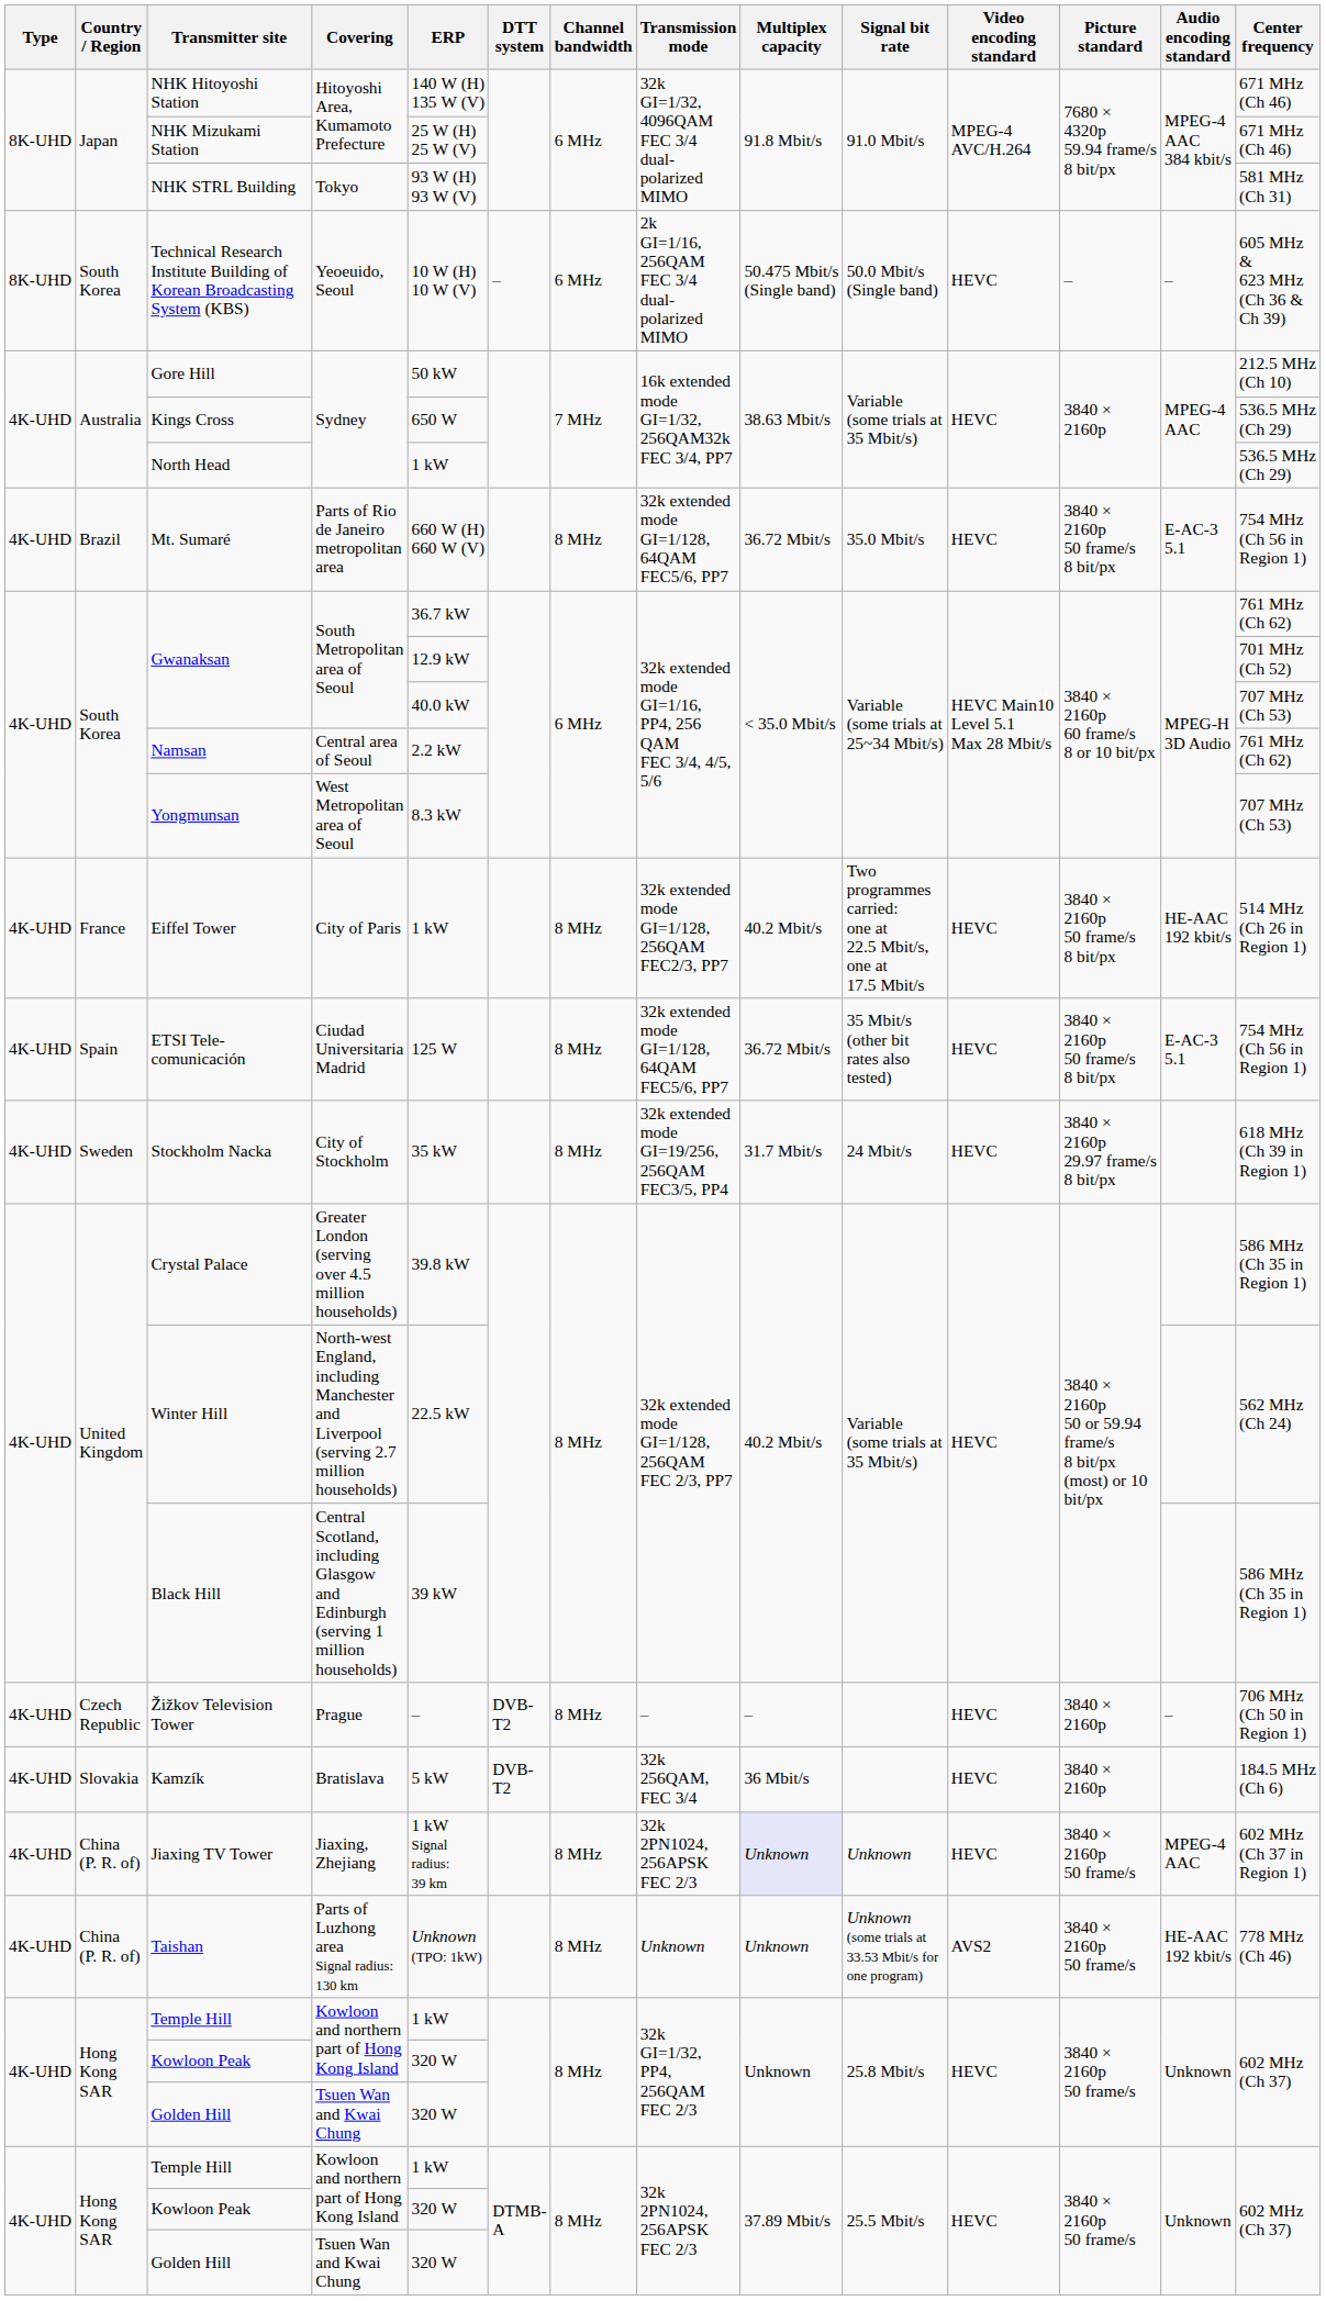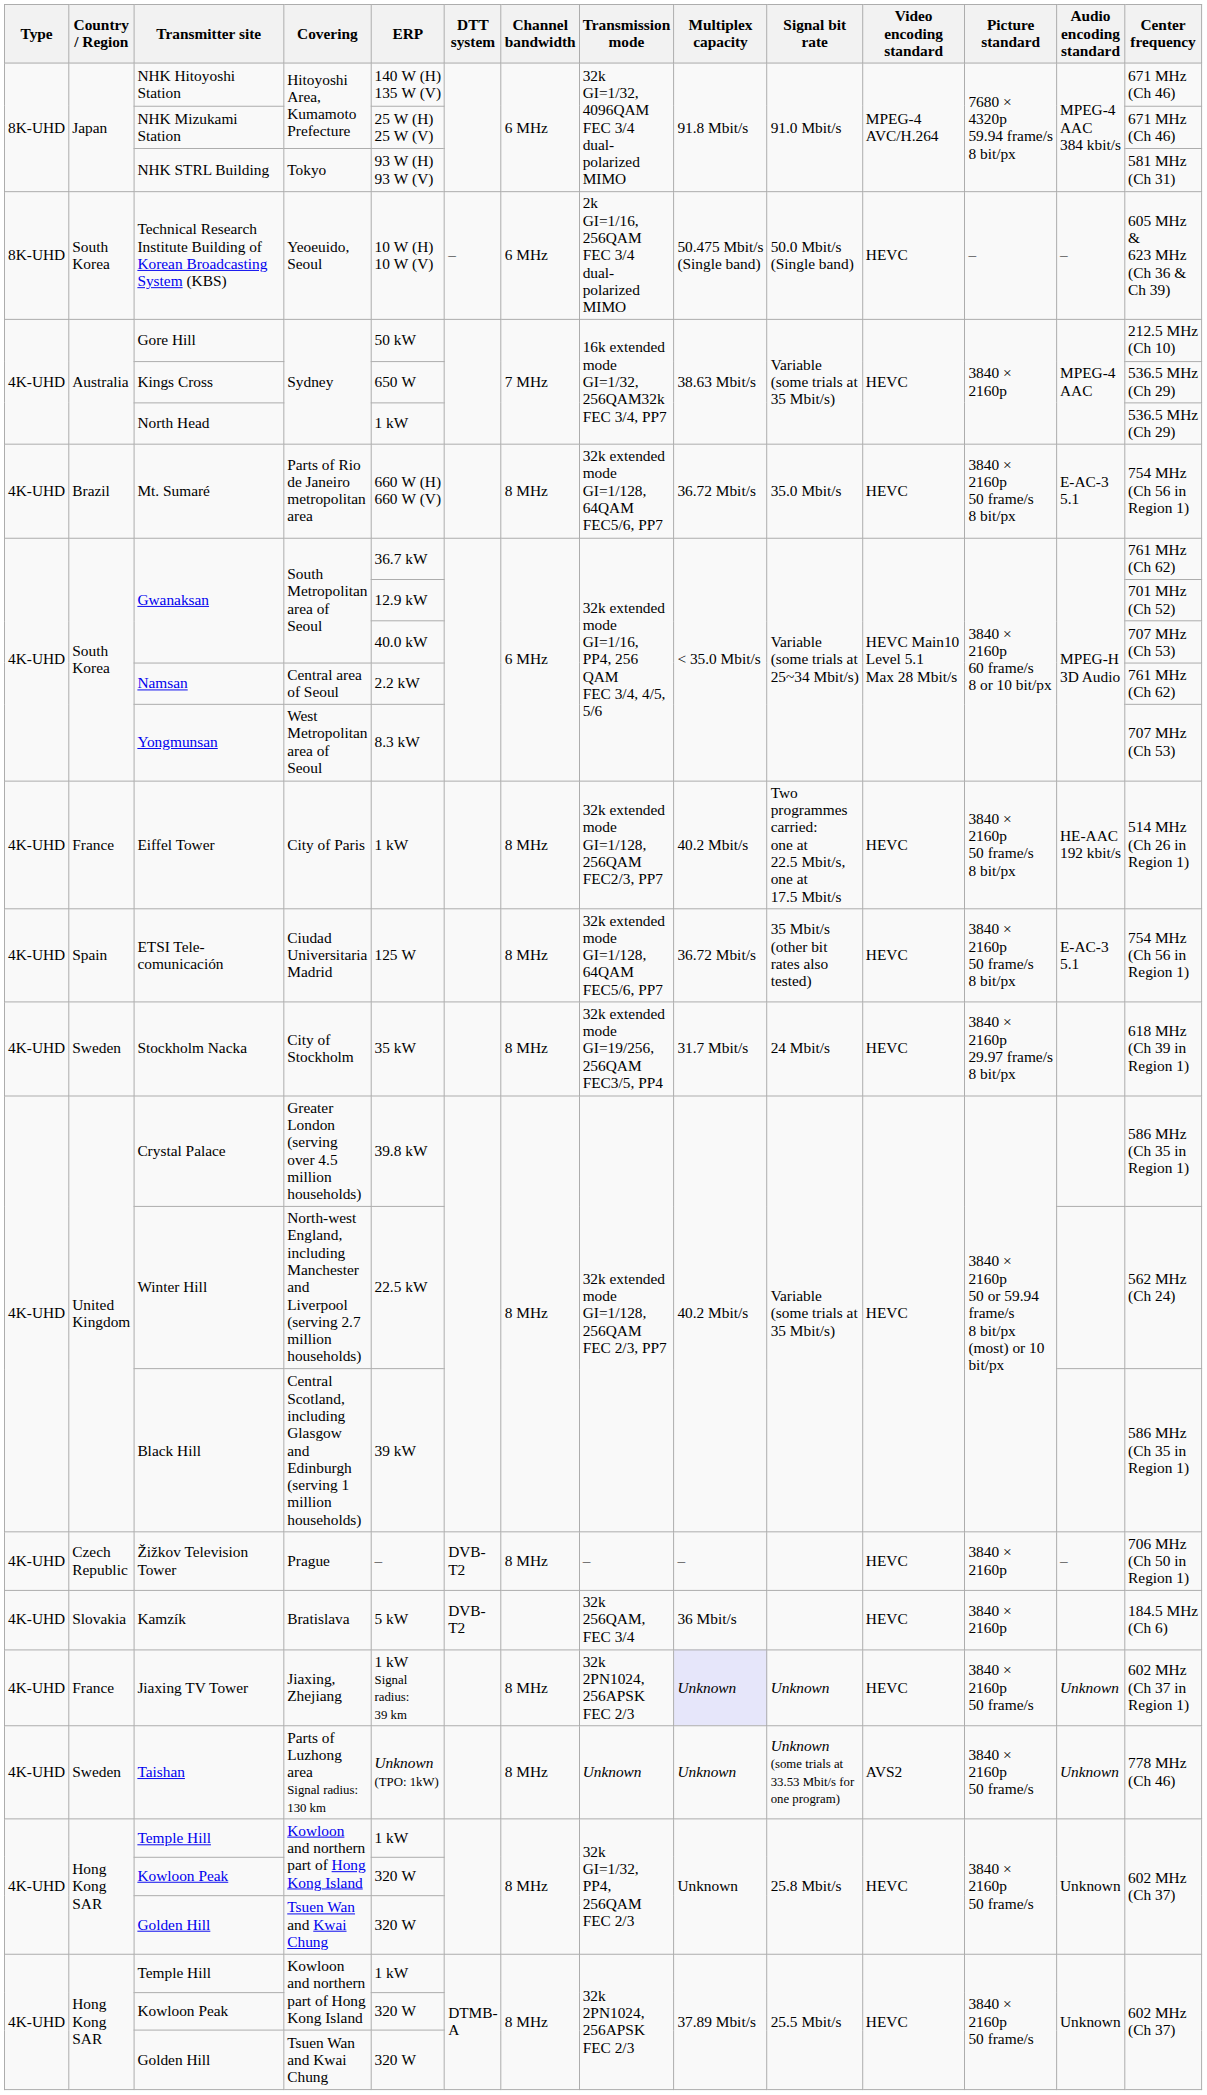Jiaxing TV Tower | Country / Region: China (P. R. of) -> France
Jiaxing TV Tower | Audio encoding standard: MPEG-4 AAC -> Unknown
Taishan | Country / Region: China (P. R. of) -> Sweden
Taishan | Audio encoding standard: HE-AAC 192 kbit/s -> Unknown
